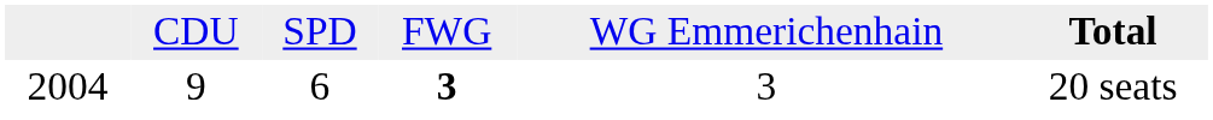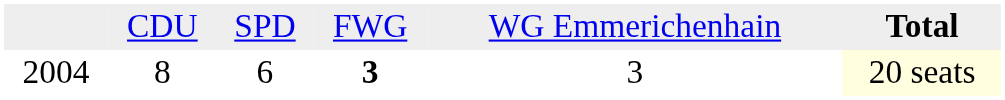2004 | column 2: 9 -> 8
2004 | column 6: no background -> lightyellow background
